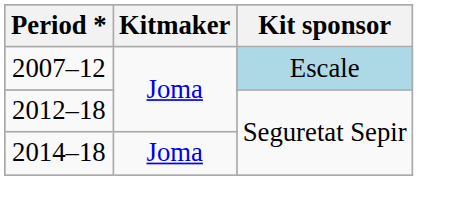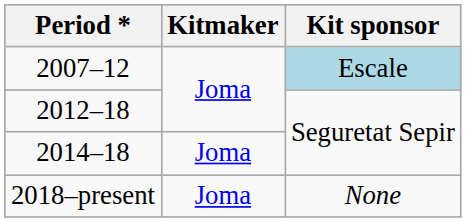+ row: 2018–present | Joma | None
